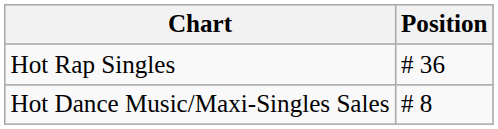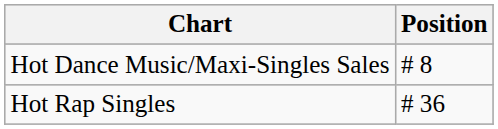rows swapped: Hot Rap Singles <-> Hot Dance Music/Maxi-Singles Sales
